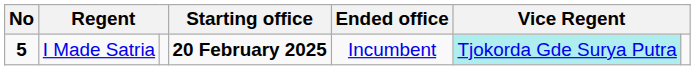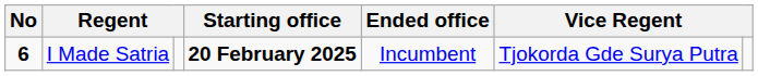I Made Satria | No: 5 -> 6
I Made Satria | column 6: paleturquoise background -> no background
